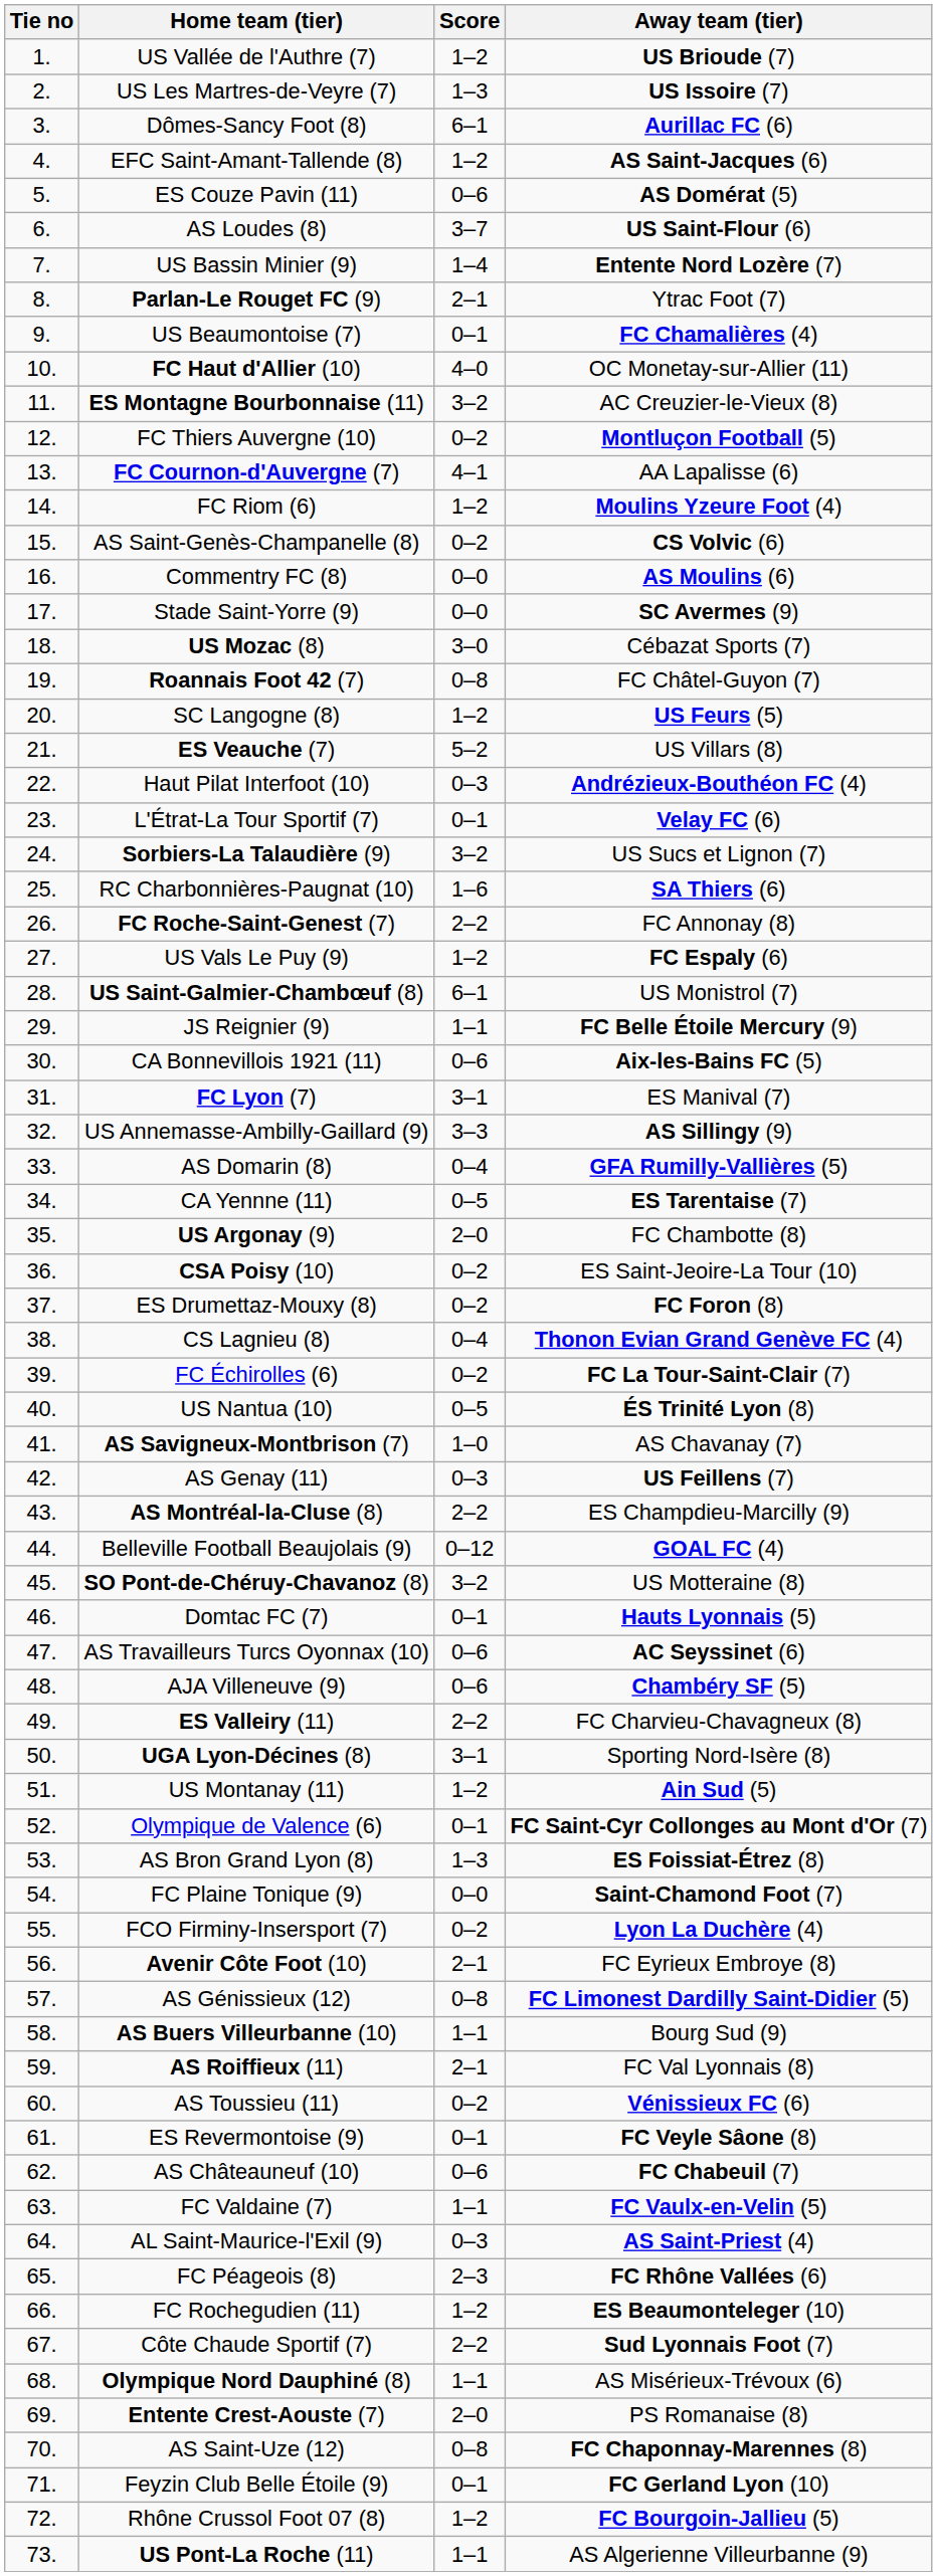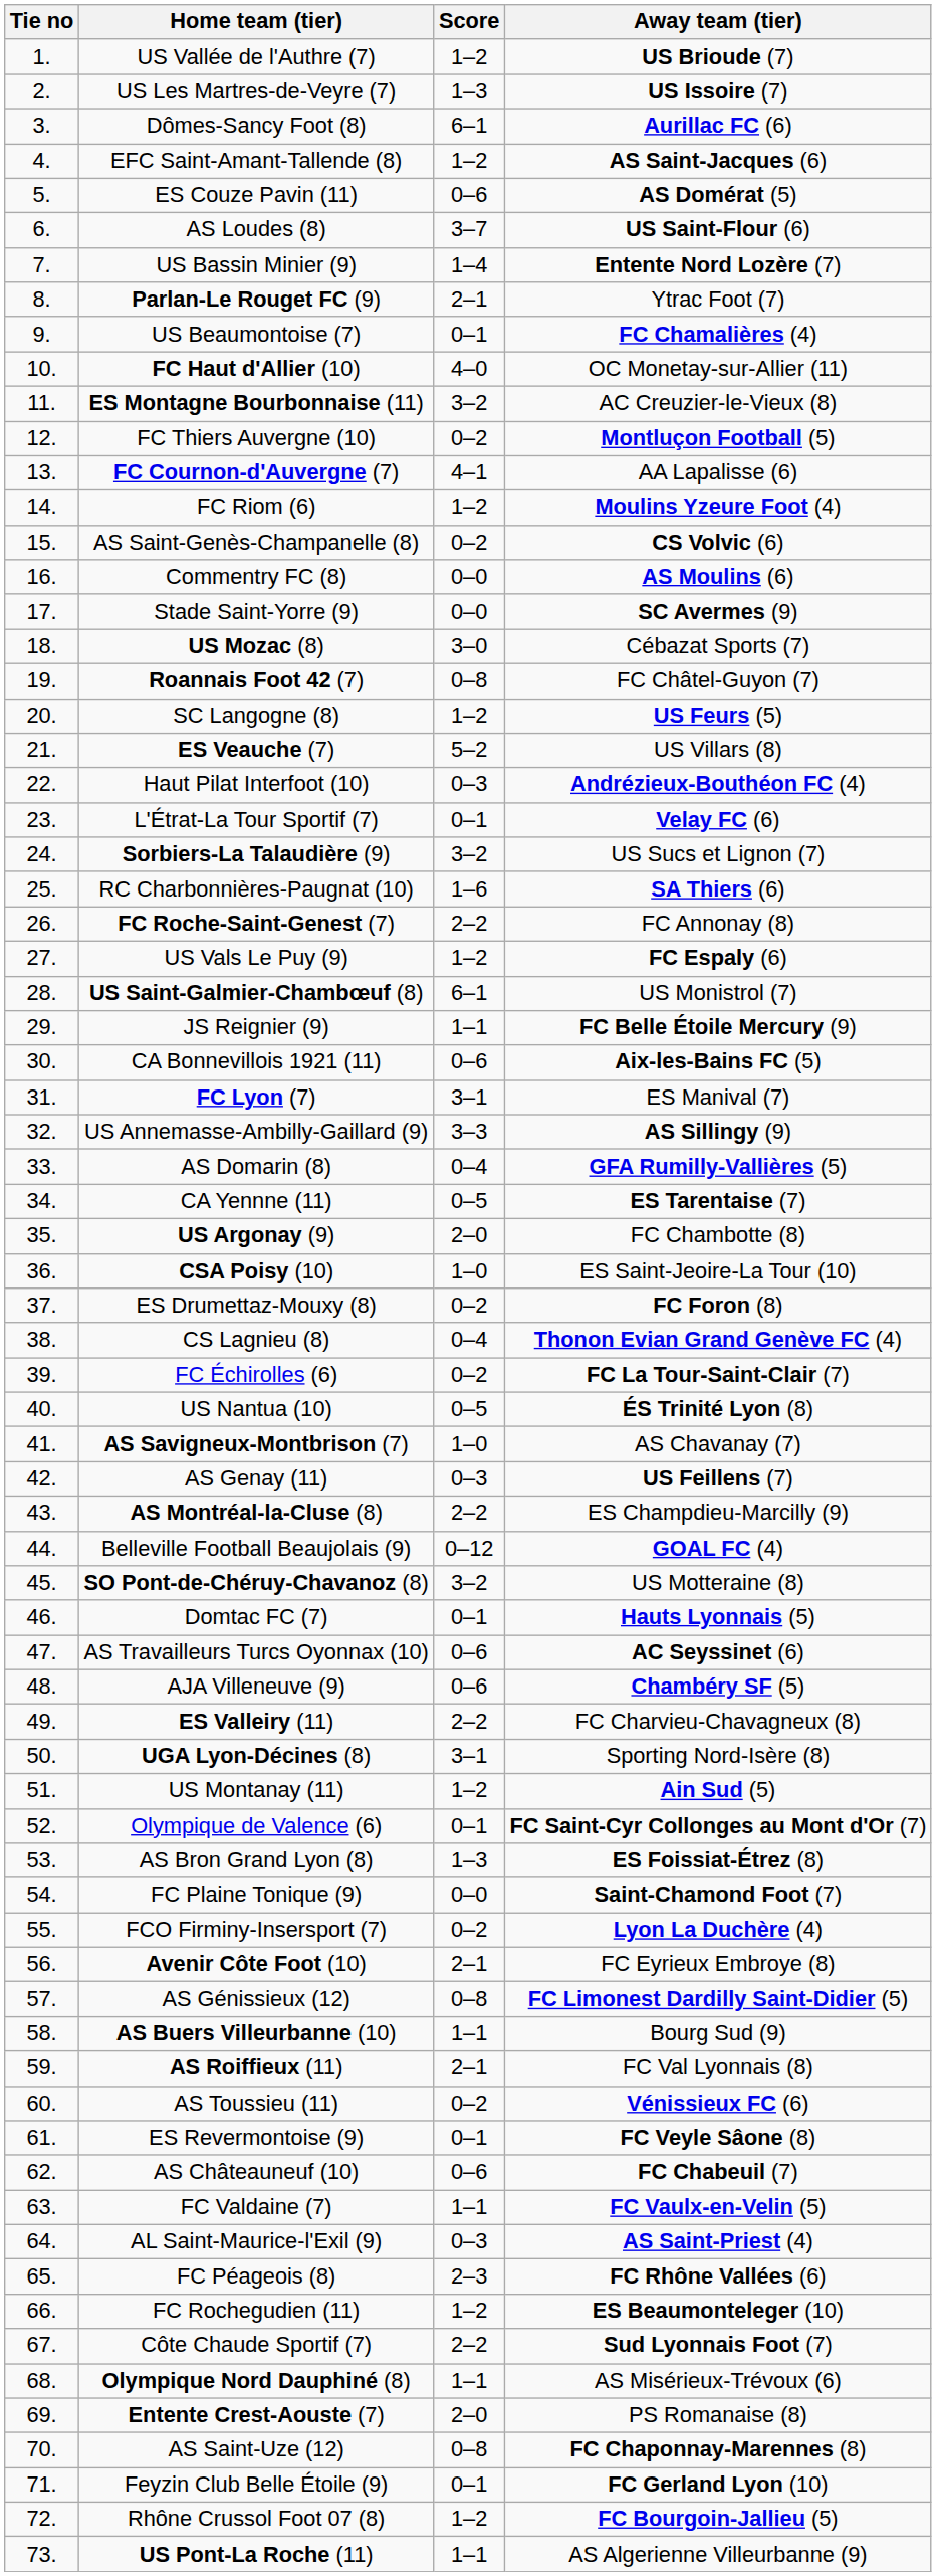CSA Poisy (10) | Score: 0–2 -> 1–0
